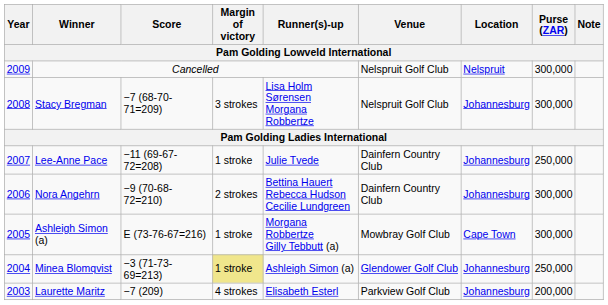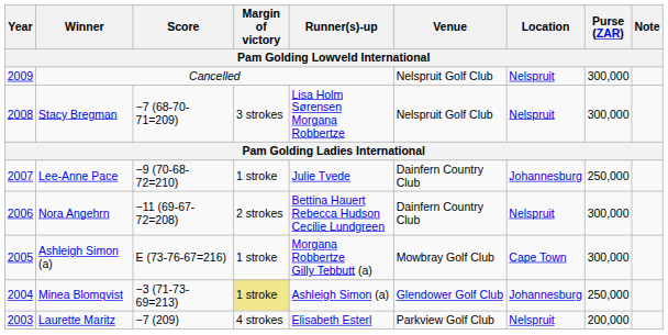Stacy Bregman | Location: Johannesburg -> Nelspruit
Lee-Anne Pace | Score: −11 (69-67-72=208) -> −9 (70-68-72=210)
Nora Angehrn | Score: −9 (70-68-72=210) -> −11 (69-67-72=208)
Nora Angehrn | Location: Johannesburg -> Nelspruit
Laurette Maritz | Location: Johannesburg -> Nelspruit
